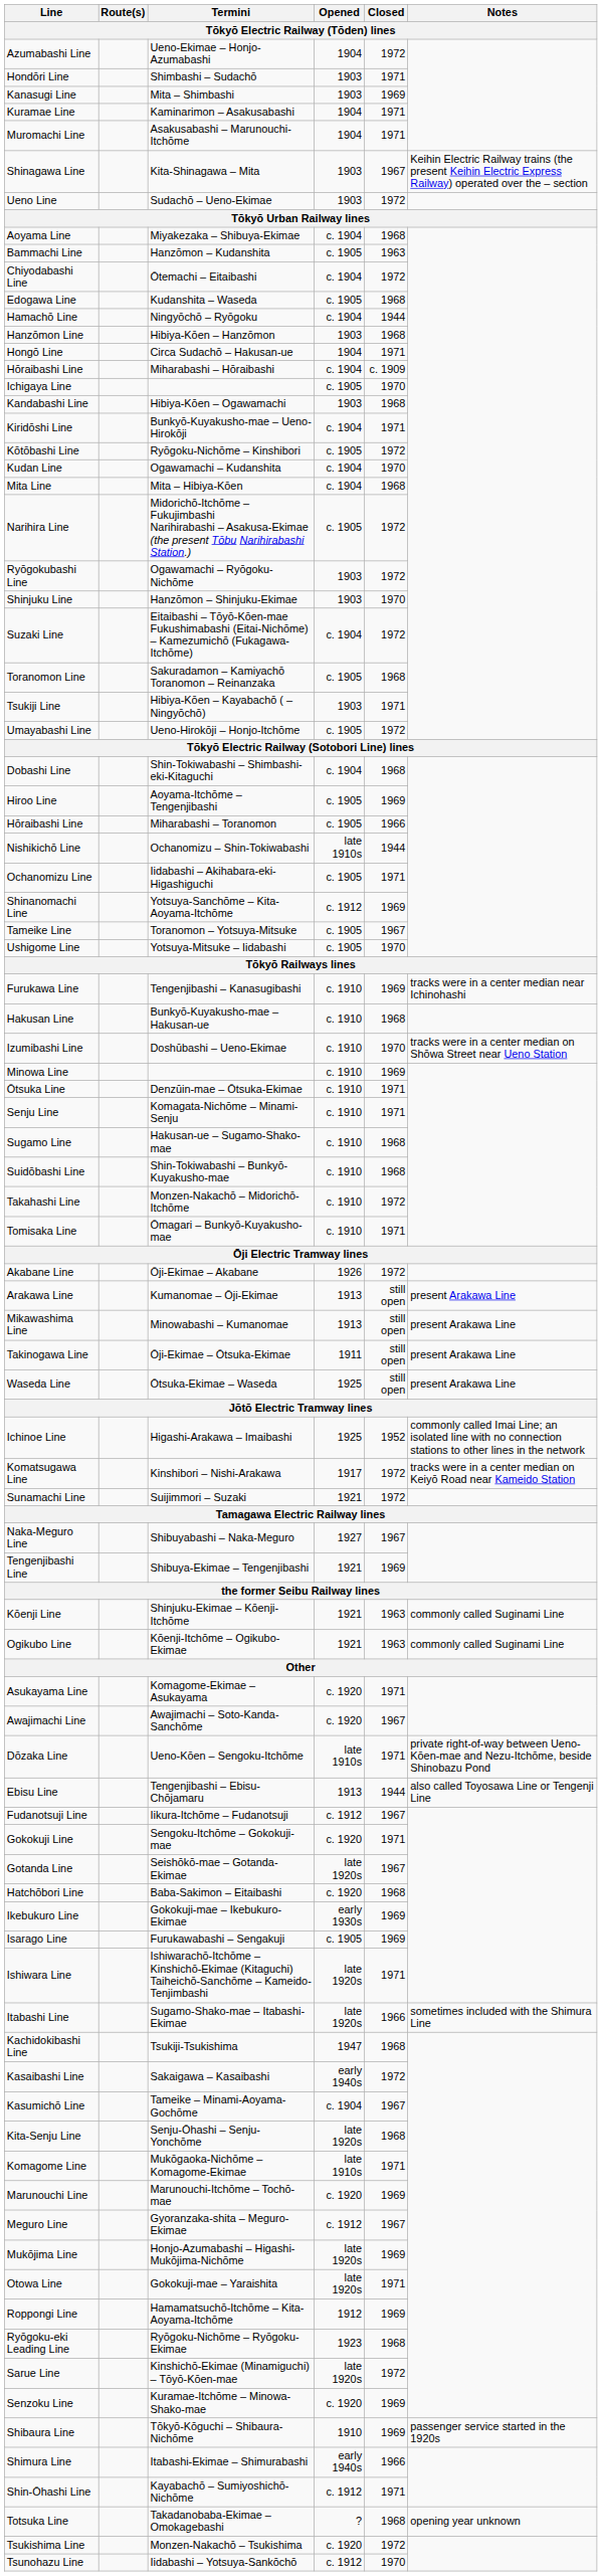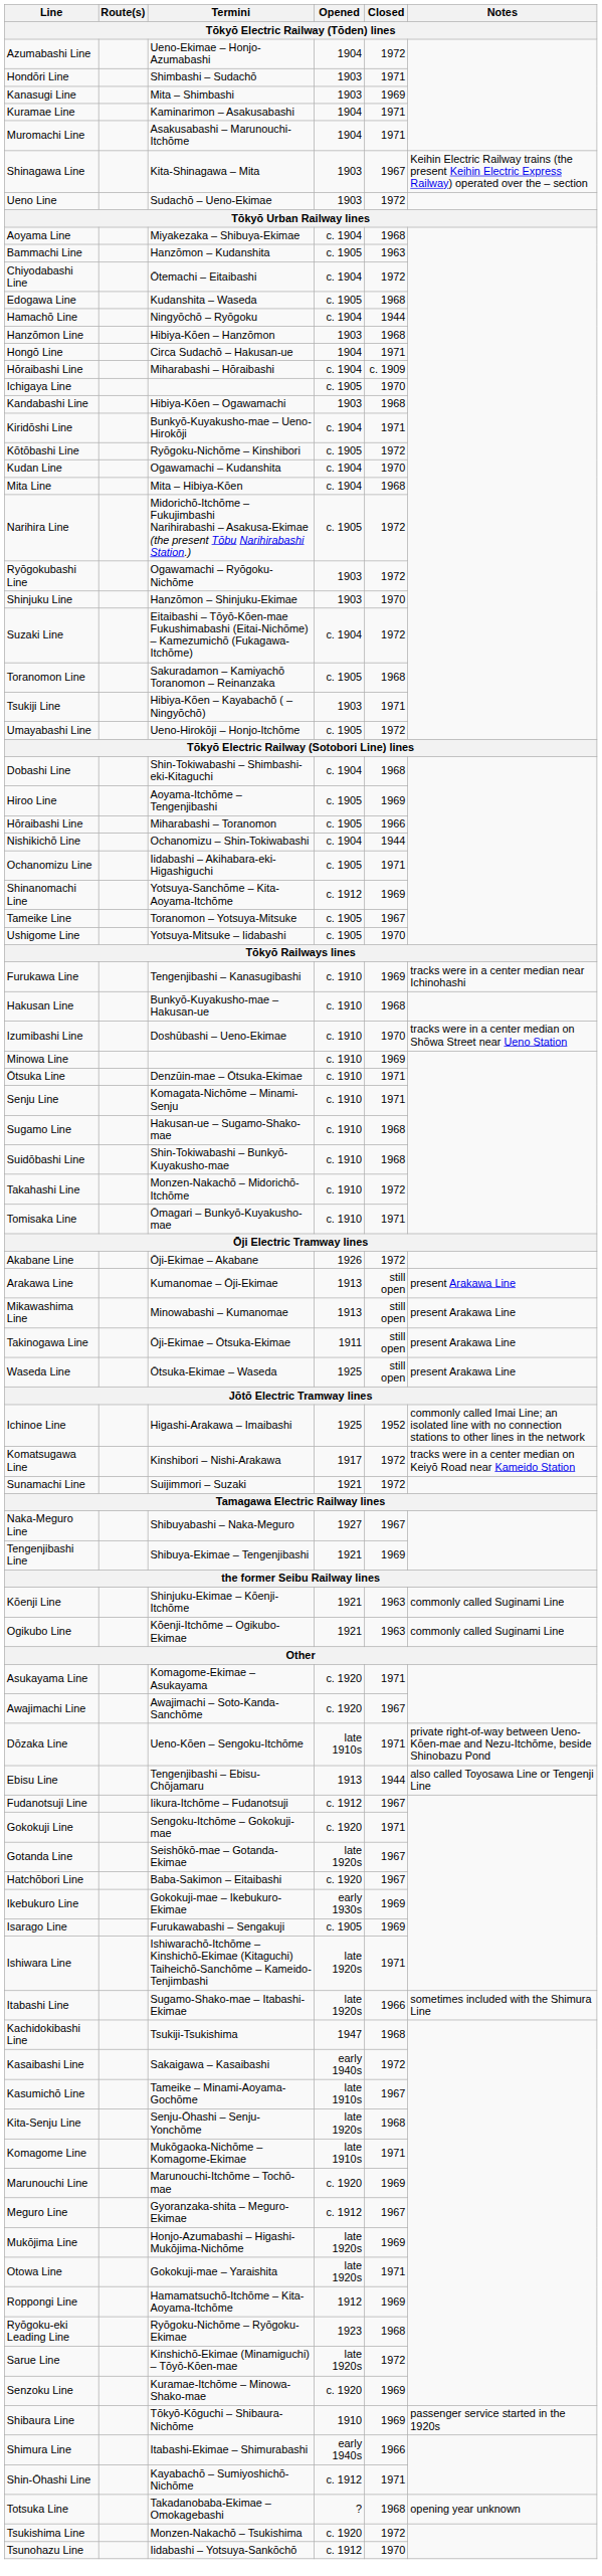Nishikichō Line | Opened: late 1910s -> c. 1904
Hatchōbori Line | Closed: 1968 -> 1967
Kasumichō Line | Opened: c. 1904 -> late 1910s
